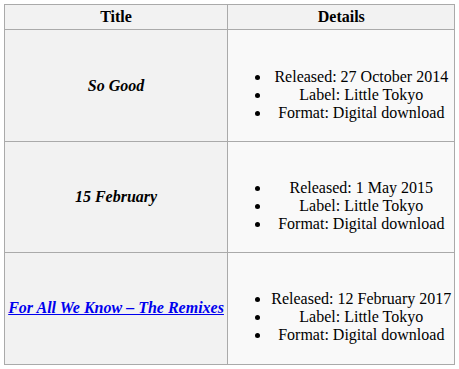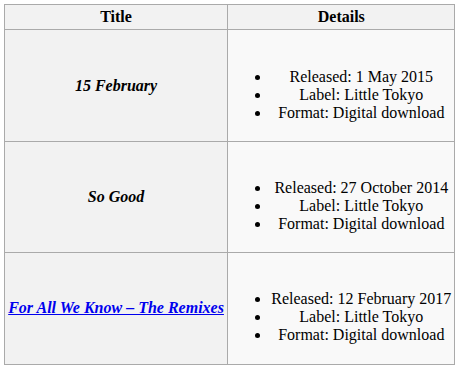rows swapped: So Good <-> 15 February
